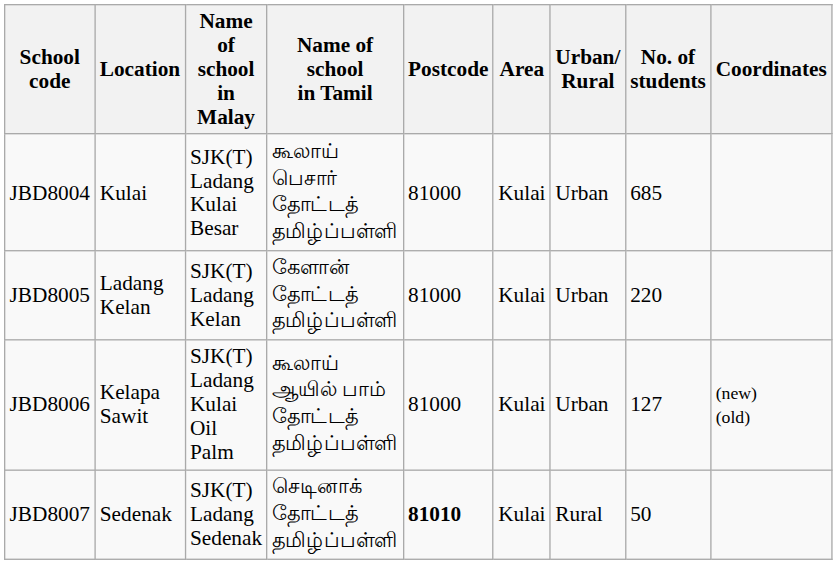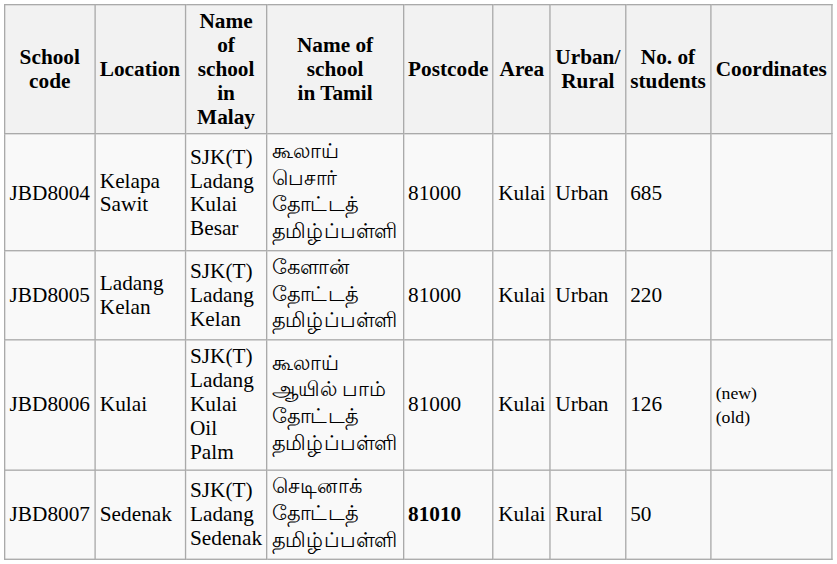JBD8004 | Location: Kulai -> Kelapa Sawit
JBD8006 | Location: Kelapa Sawit -> Kulai
JBD8006 | No. of students: 127 -> 126
